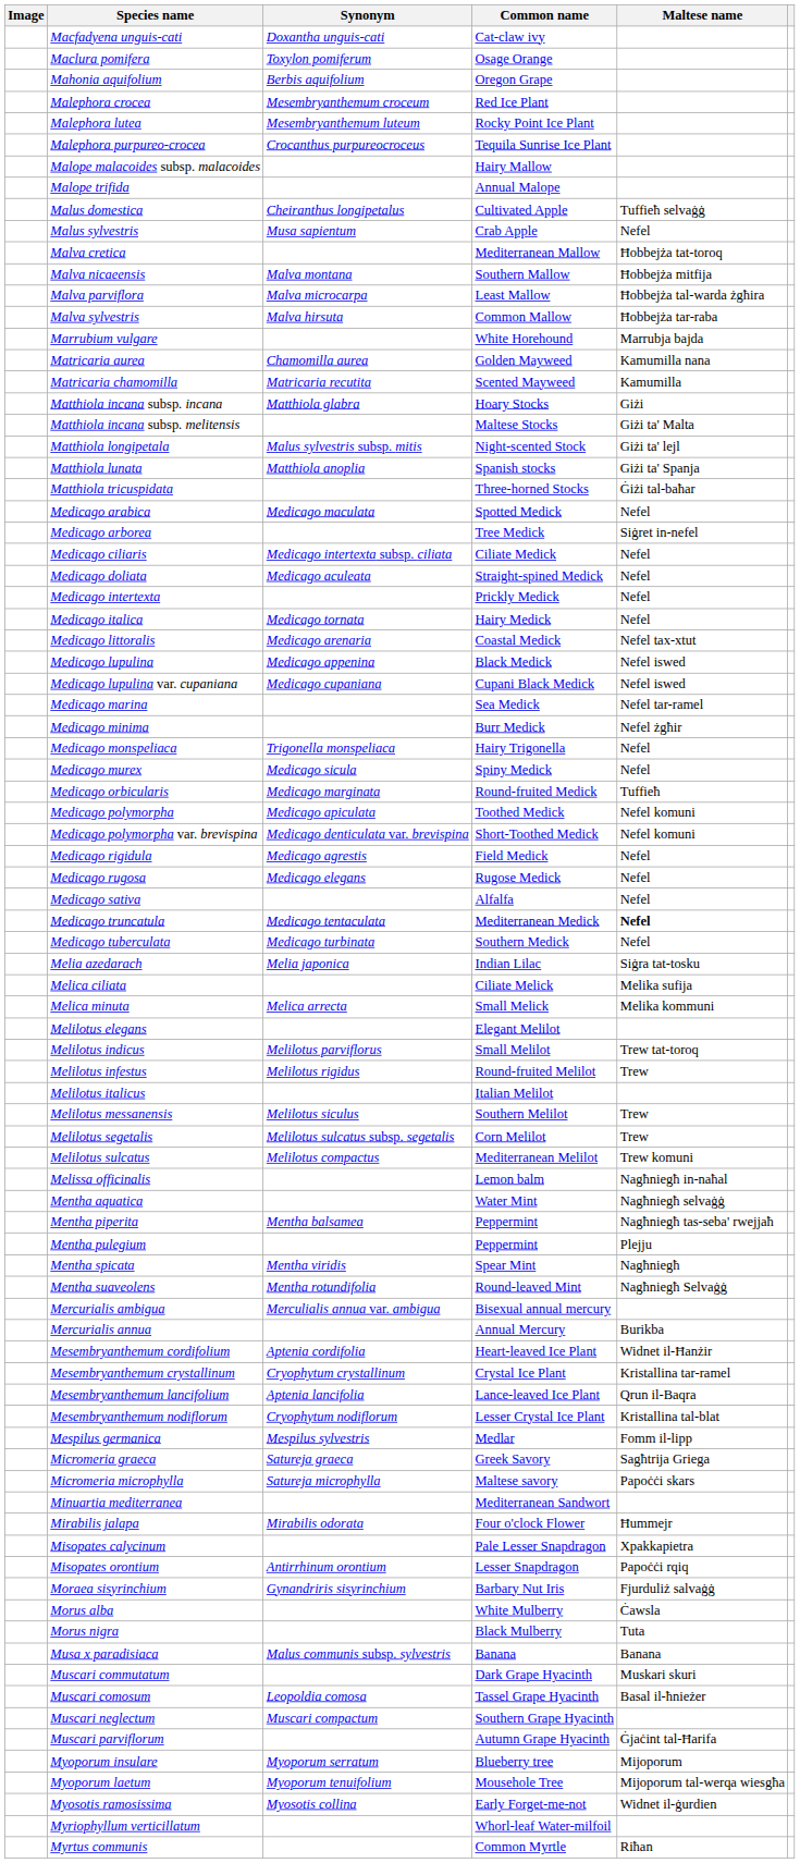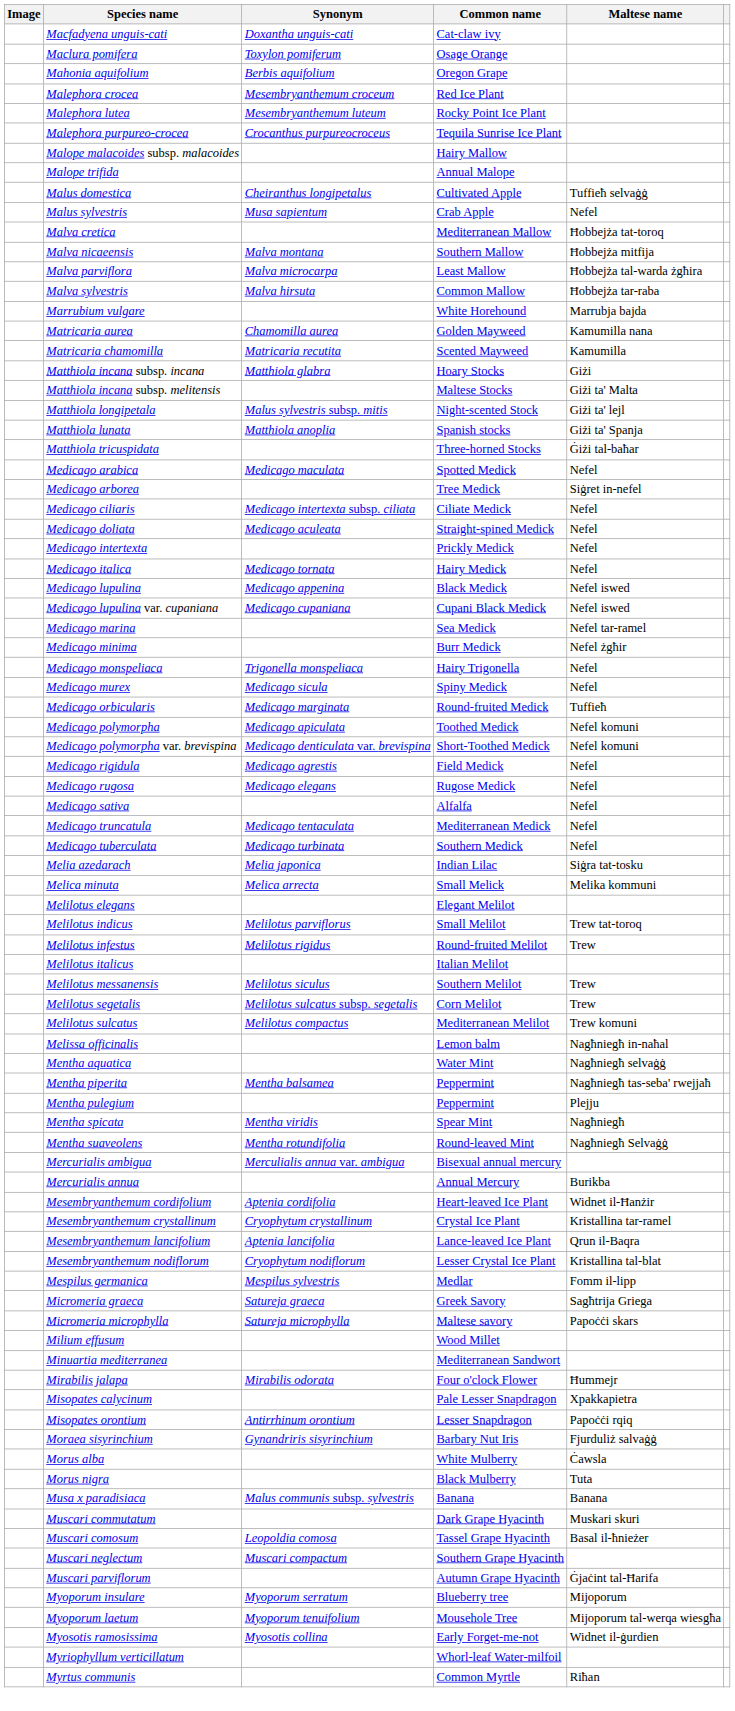- row: Medicago littoralis | Medicago arenaria | Coastal Medick | Nefel tax-xtut
Medicago truncatula | Maltese name: bold -> normal
- row: Melica ciliata | Ciliate Melick | Melika sufija
+ row: Milium effusum | Wood Millet
